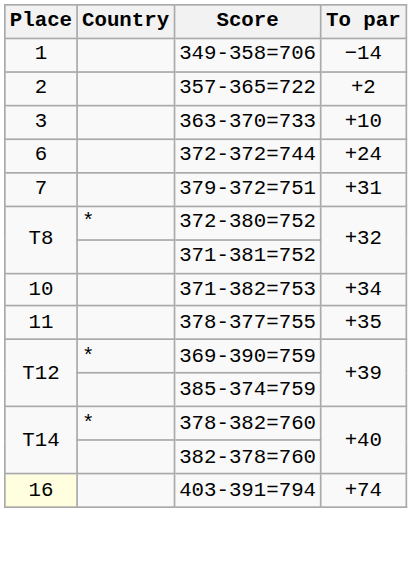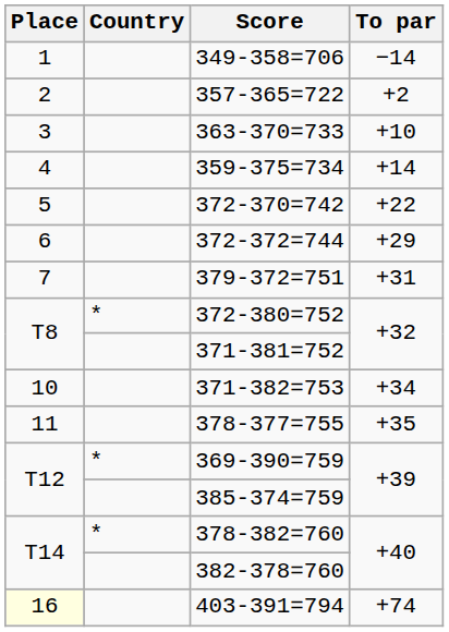+ row: 4 | 359-375=734 | +14
+ row: 5 | 372-370=742 | +22
372-372=744 | To par: +24 -> +29
